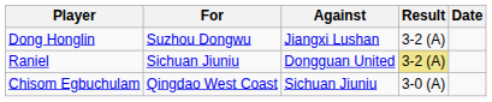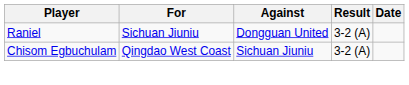- row: Dong Honglin | Suzhou Dongwu | Jiangxi Lushan | 3-2 (A)
Raniel | Result: khaki background -> no background
Chisom Egbuchulam | Result: 3-0 (A) -> 3-2 (A)
